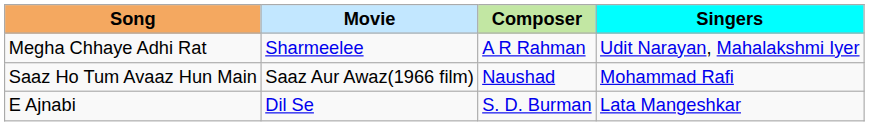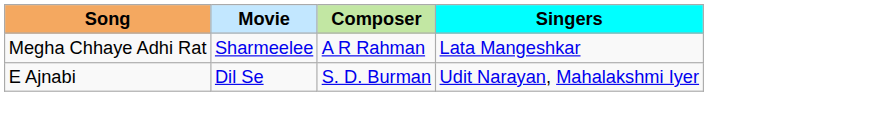Megha Chhaye Adhi Rat | Singers: Udit Narayan, Mahalakshmi Iyer -> Lata Mangeshkar
- row: Saaz Ho Tum Avaaz Hun Main | Saaz Aur Awaz(1966 film) | Naushad | Mohammad Rafi
E Ajnabi | Singers: Lata Mangeshkar -> Udit Narayan, Mahalakshmi Iyer
